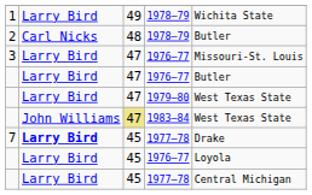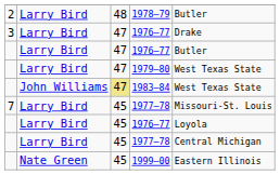- row: 1 | Larry Bird | 49 | 1978–79 | Wichita State
2 / 1978–79 | column 2: Carl Nicks -> Larry Bird
3 / 1976–77 | column 5: Missouri-St. Louis -> Drake
7 / 1977–78 | column 2: bold -> normal
7 / 1977–78 | column 5: Drake -> Missouri-St. Louis
+ row: Nate Green | 45 | 1999–00 | Eastern Illinois
